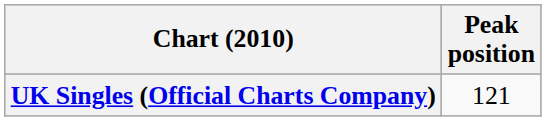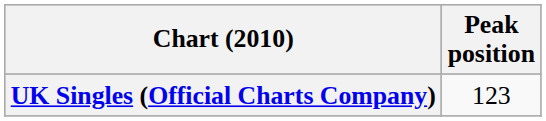UK Singles (Official Charts Company) | Peak position: 121 -> 123
